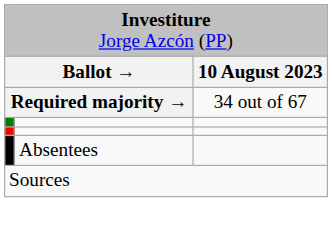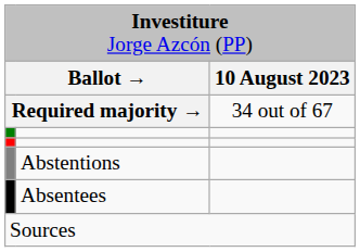+ row: Abstentions
